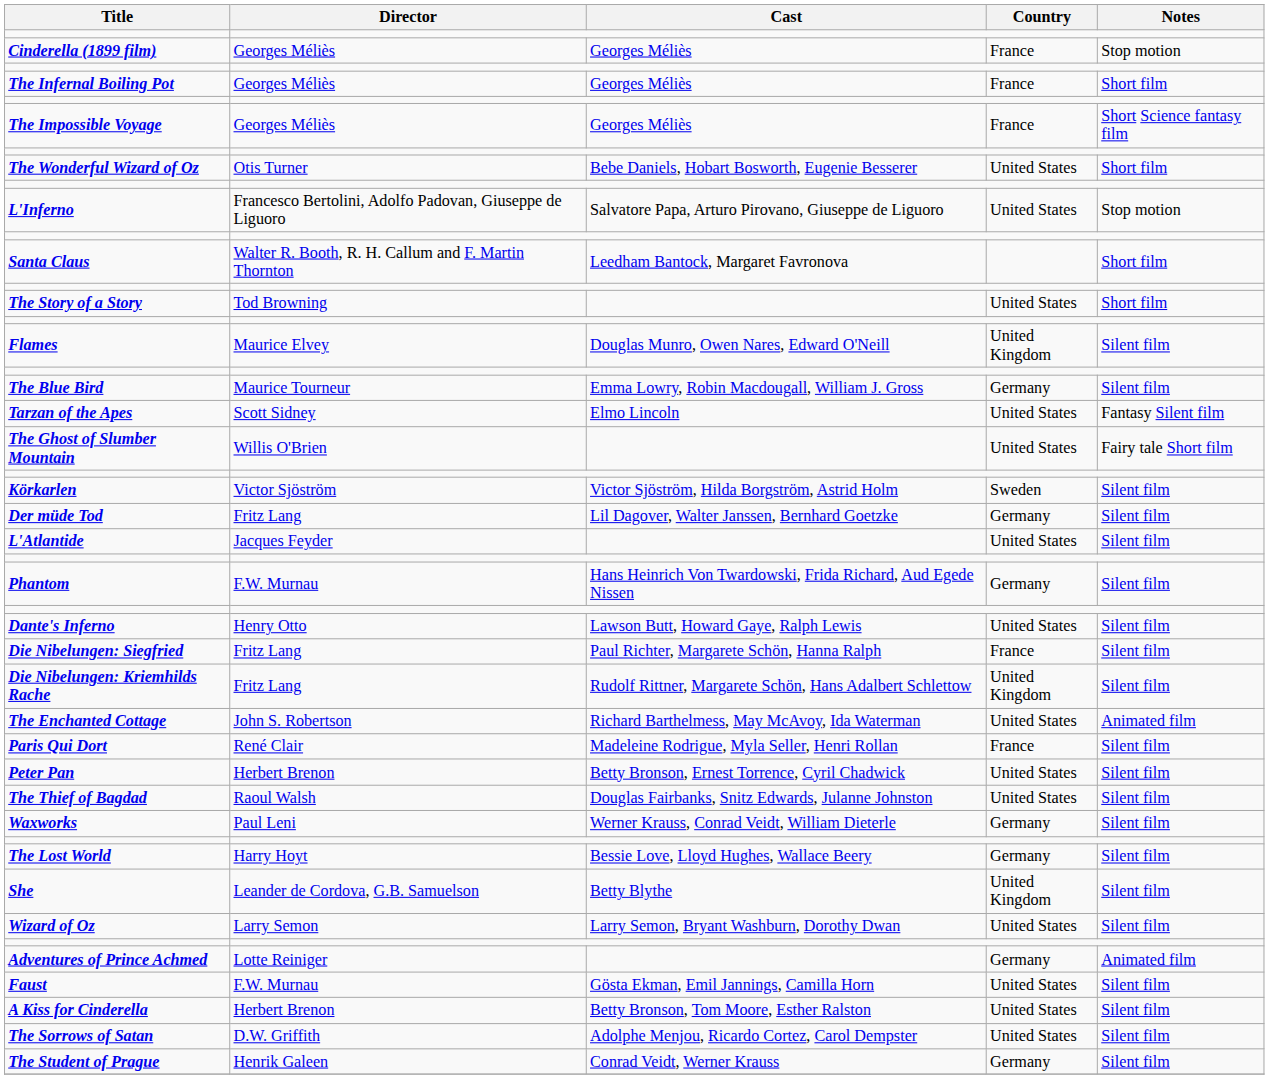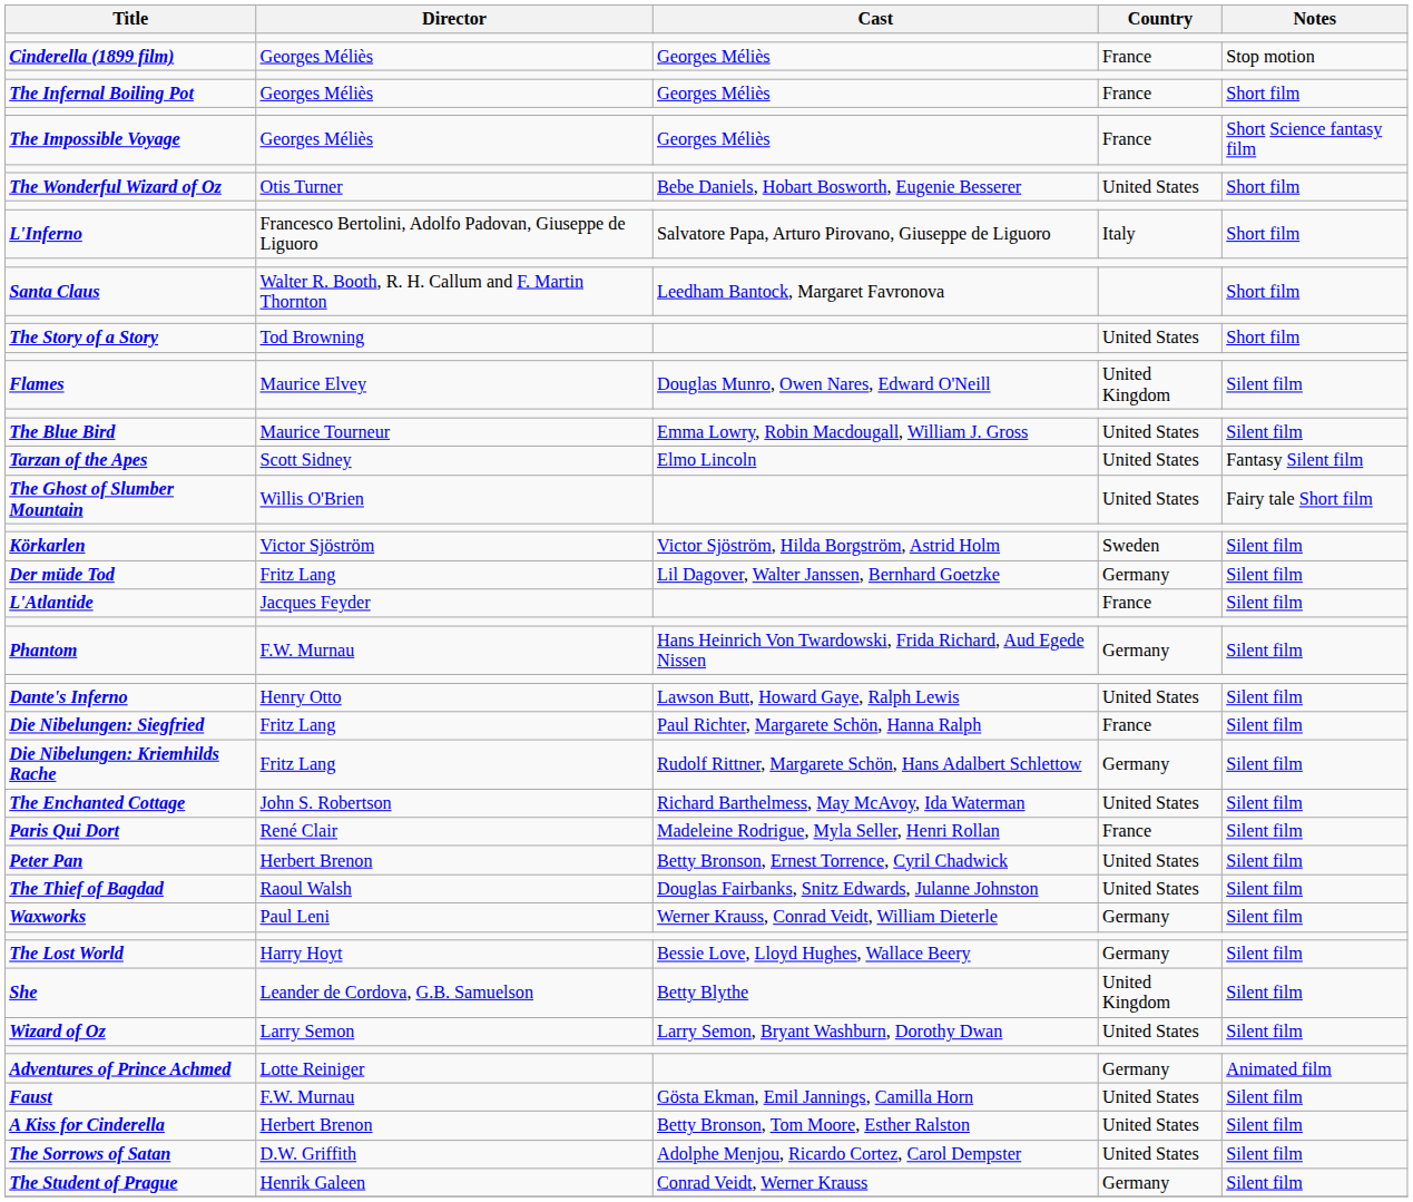L'Inferno | Country: United States -> Italy
L'Inferno | Notes: Stop motion -> Short film
The Blue Bird | Country: Germany -> United States
L'Atlantide | Country: United States -> France
Die Nibelungen: Kriemhilds Rache | Country: United Kingdom -> Germany
The Enchanted Cottage | Notes: Animated film -> Silent film
